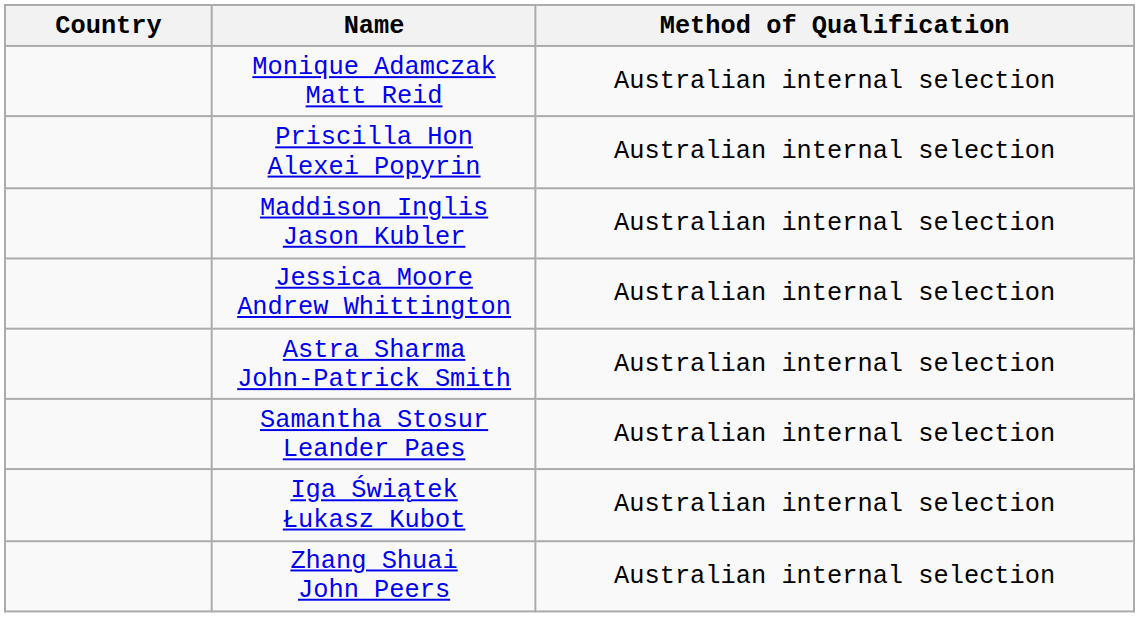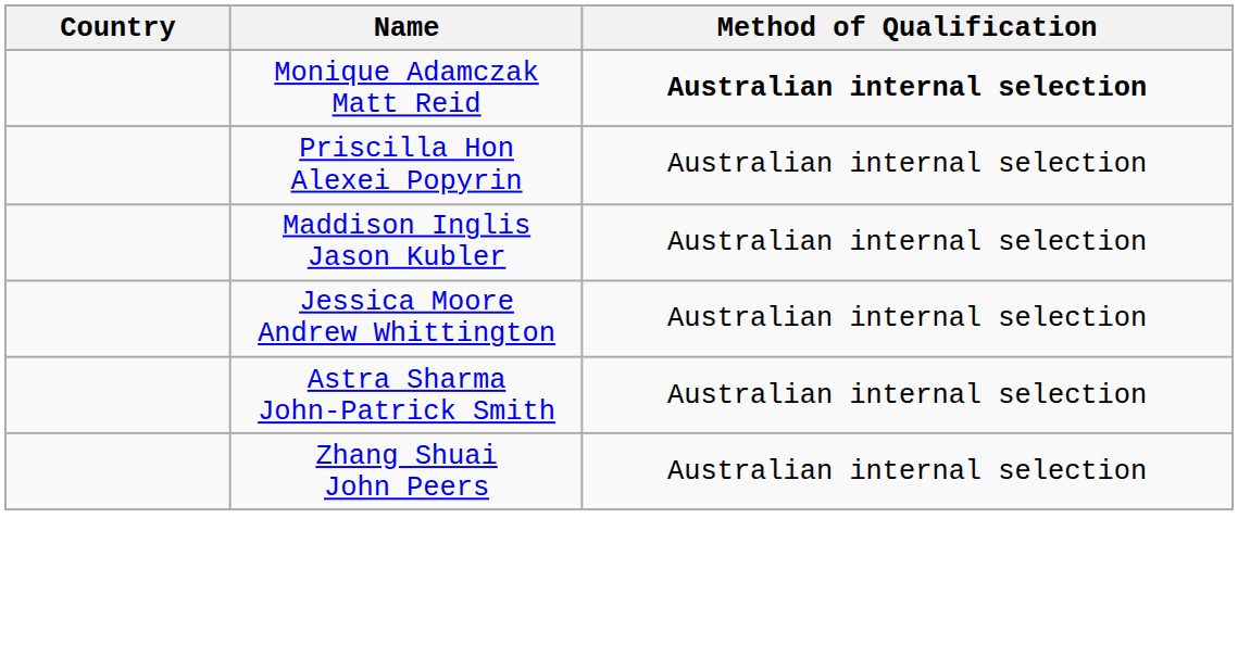Monique Adamczak Matt Reid | Method of Qualification: normal -> bold
- row: Samantha Stosur Leander Paes | Australian internal selection
- row: Iga Świątek Łukasz Kubot | Australian internal selection
